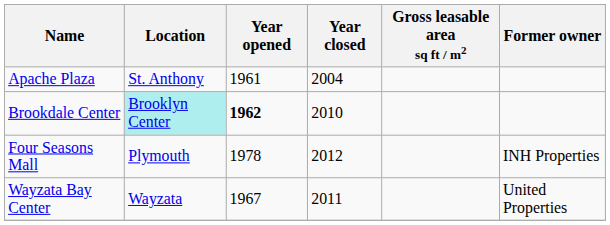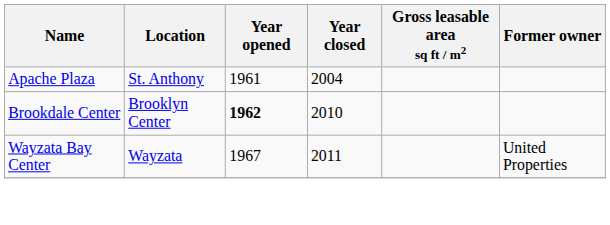Brookdale Center | Location: paleturquoise background -> no background
- row: Four Seasons Mall | Plymouth | 1978 | 2012 | INH Properties
